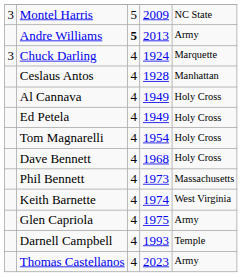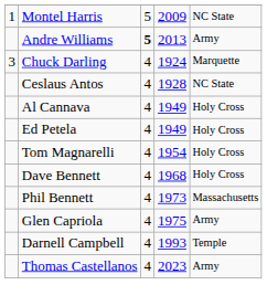Montel Harris | column 1: 3 -> 1
Ceslaus Antos | column 5: Manhattan -> NC State
- row: Keith Barnette | 4 | 1974 | West Virginia
